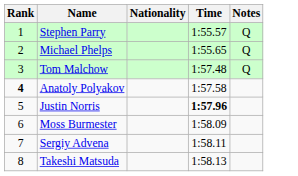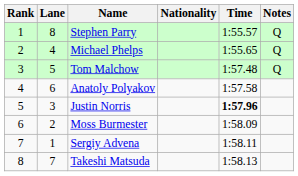+ column: Lane | 8 | 4 | 5 | 6 | 3 | 2 | 1 | 7
Anatoly Polyakov | Rank: bold -> normal
